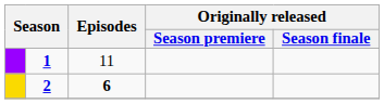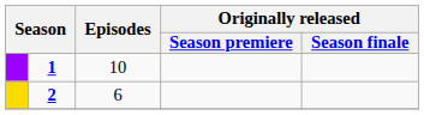1 | Episodes: 11 -> 10
2 | Episodes: bold -> normal
